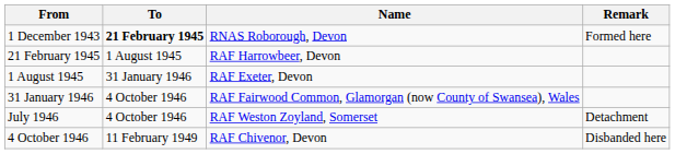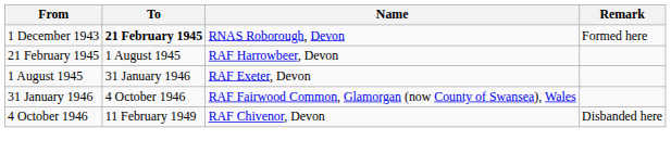- row: July 1946 | 4 October 1946 | RAF Weston Zoyland, Somerset | Detachment
